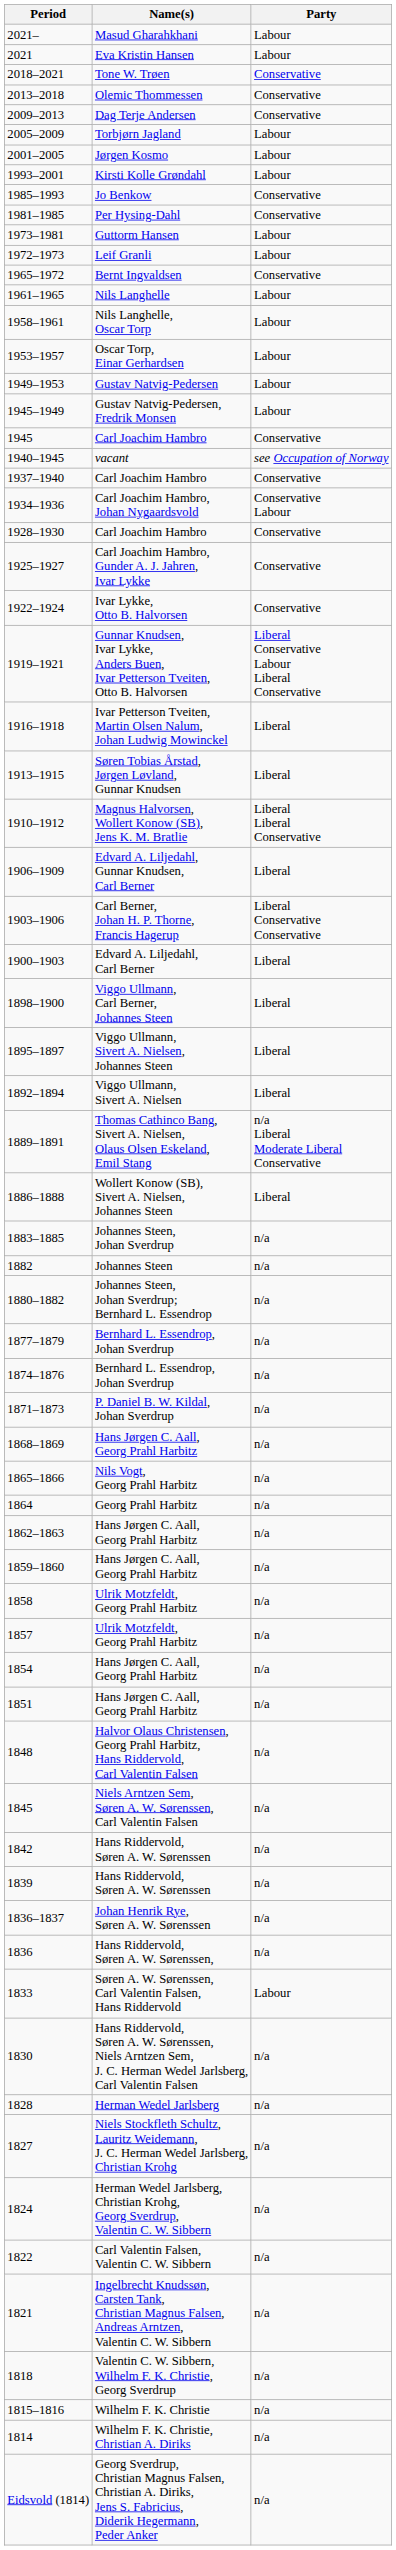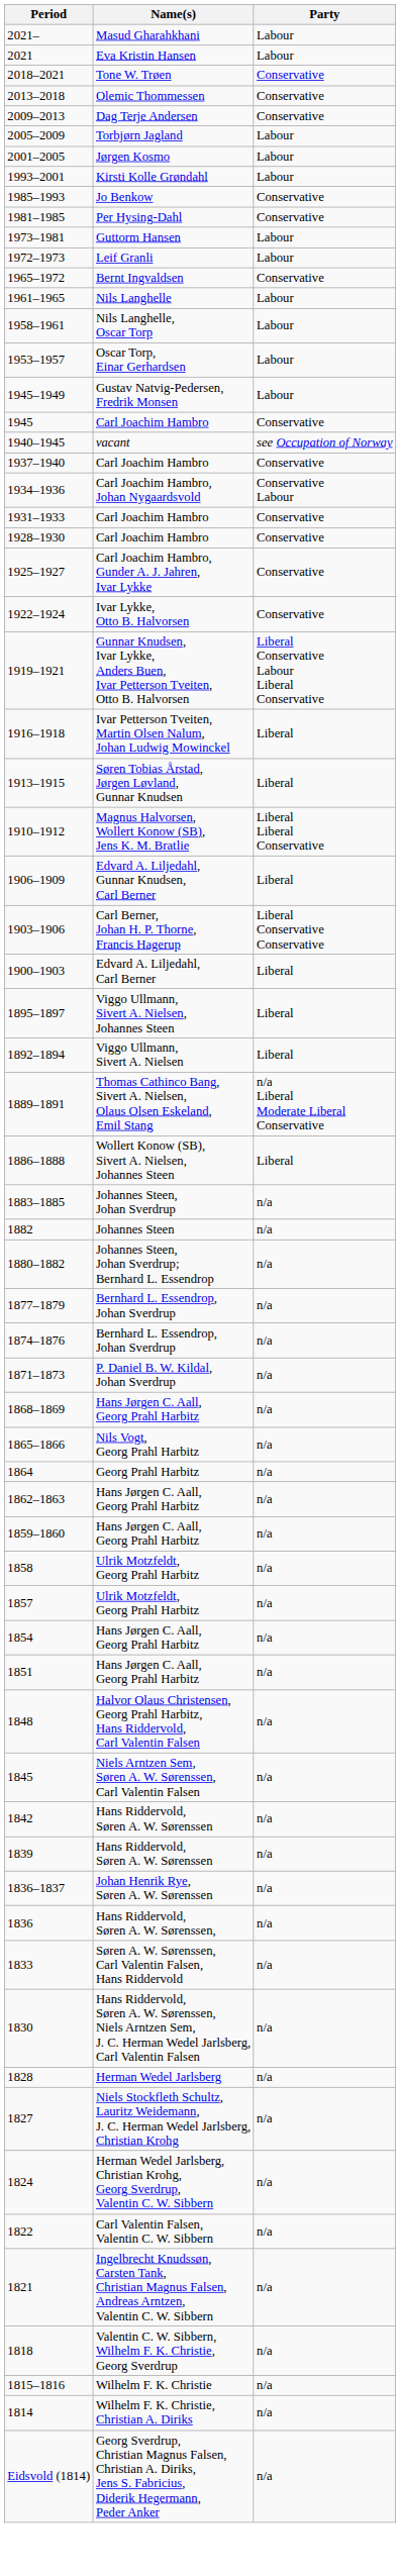- row: 1949–1953 | Gustav Natvig-Pedersen | Labour
+ row: 1931–1933 | Carl Joachim Hambro | Conservative
- row: 1898–1900 | Viggo Ullmann, Carl Berner, Johannes Steen | Liberal
1833 | Party: Labour -> n/a
